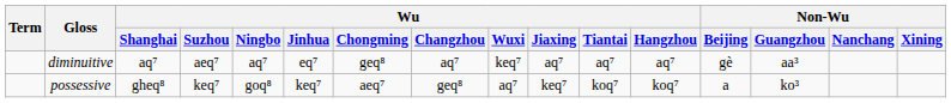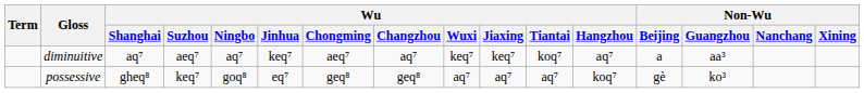diminuitive | Wu / Jinhua: eq⁷ -> keq⁷
diminuitive | Wu / Chongming: geq⁸ -> aeq⁷
diminuitive | Wu / Jiaxing: aq⁷ -> keq⁷
diminuitive | Wu / Tiantai: aq⁷ -> koq⁷
diminuitive | Non-Wu / Beijing: gè -> a
possessive | Wu / Jinhua: keq⁷ -> eq⁷
possessive | Wu / Chongming: aeq⁷ -> geq⁸
possessive | Wu / Jiaxing: keq⁷ -> aq⁷
possessive | Wu / Tiantai: koq⁷ -> aq⁷
possessive | Non-Wu / Beijing: a -> gè
